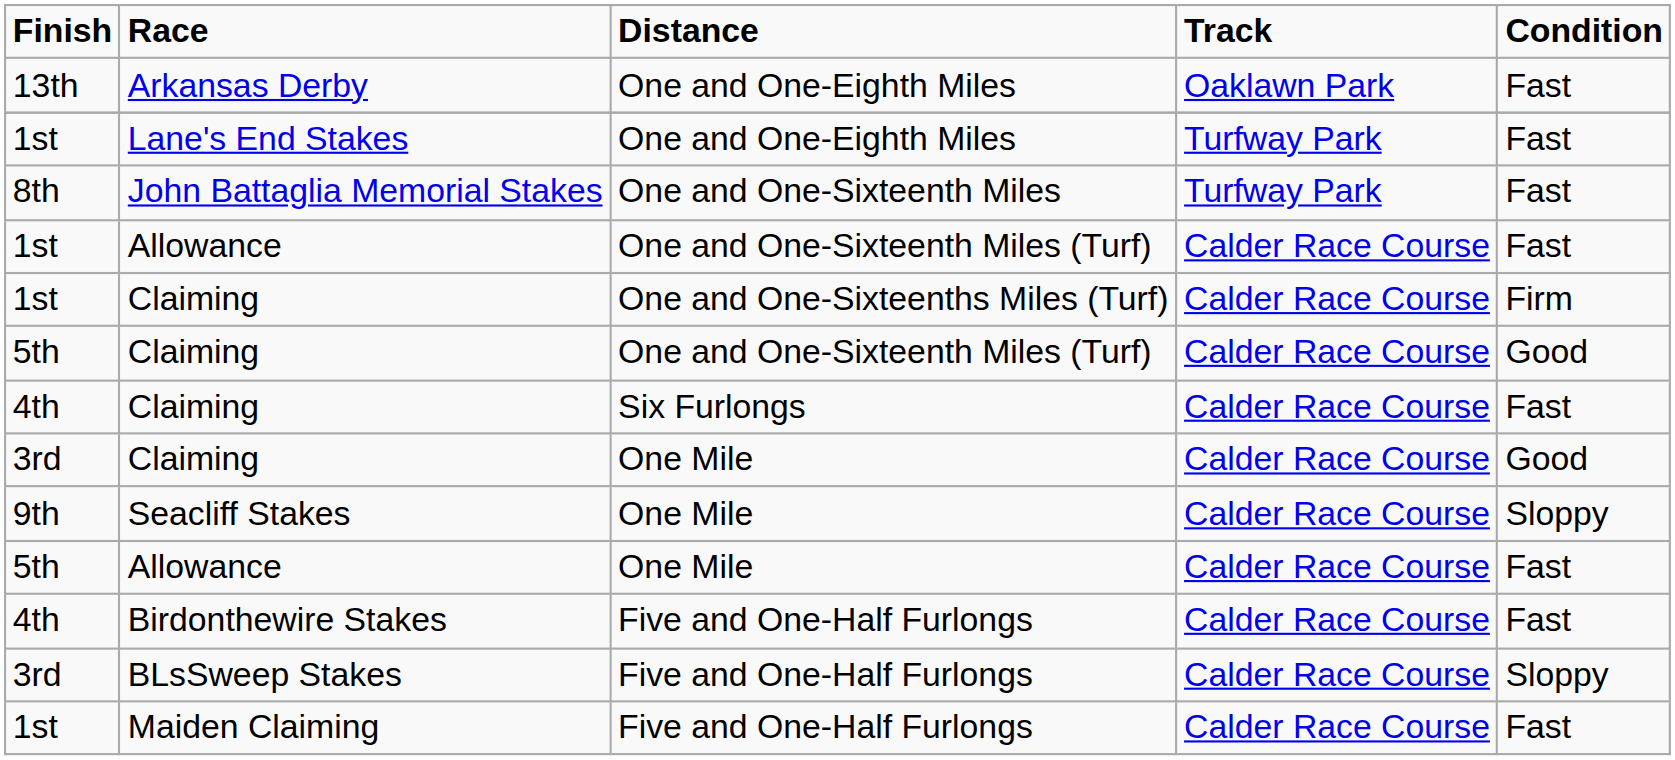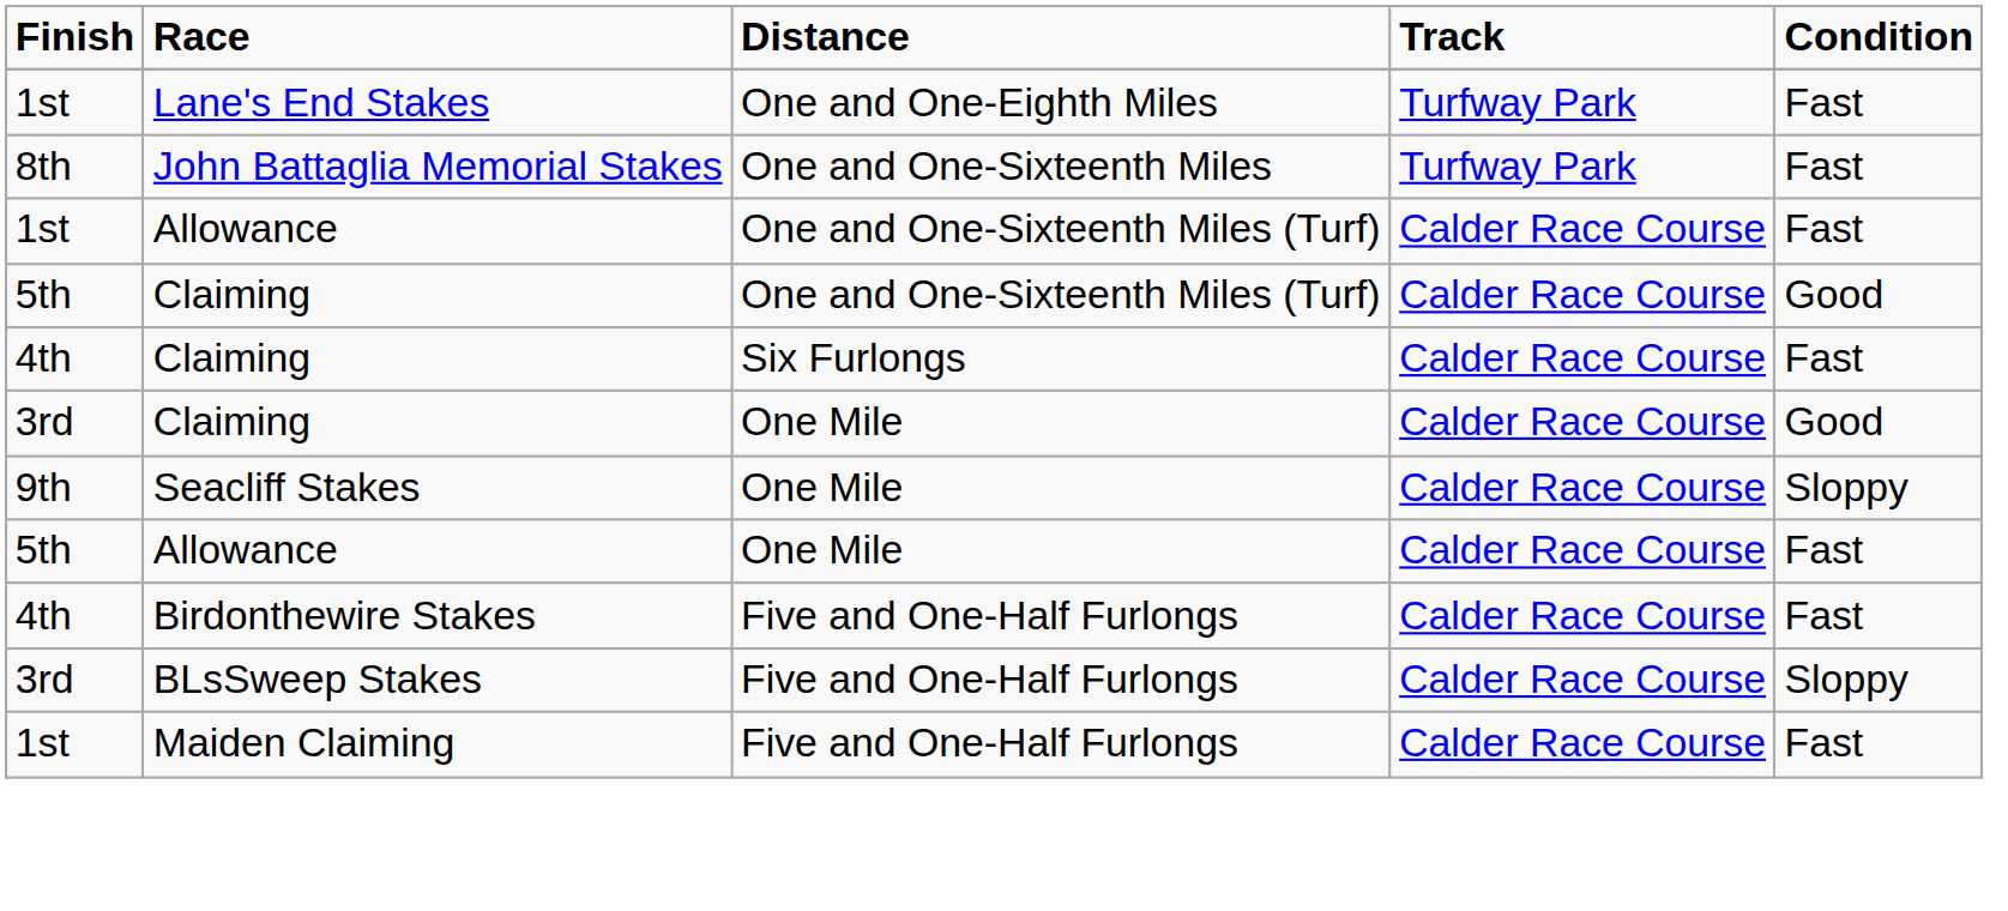- row: 13th | Arkansas Derby | One and One-Eighth Miles | Oaklawn Park | Fast
- row: 1st | Claiming | One and One-Sixteenths Miles (Turf) | Calder Race Course | Firm
